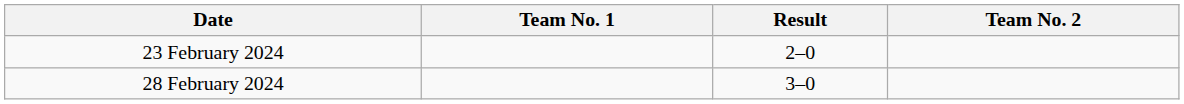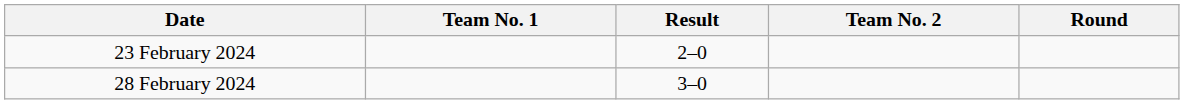+ column: Round
